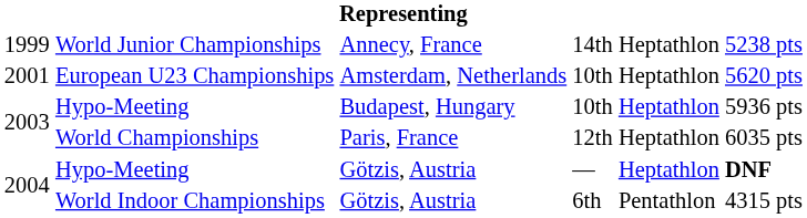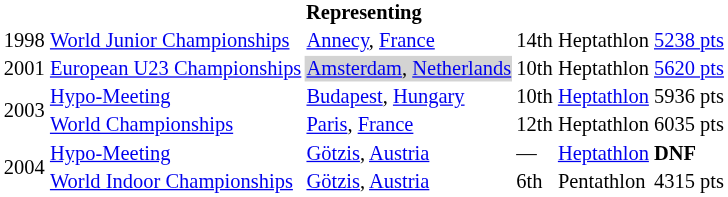World Junior Championships | column 1: 1999 -> 1998
European U23 Championships | column 3: no background -> lightgrey background
